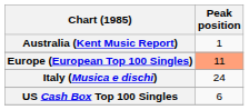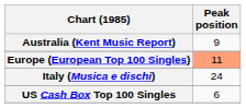Australia (Kent Music Report) | Peak position: 1 -> 9
